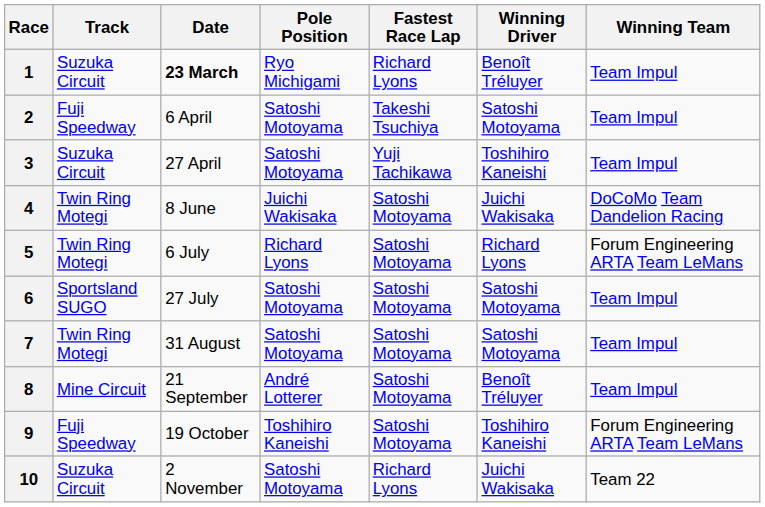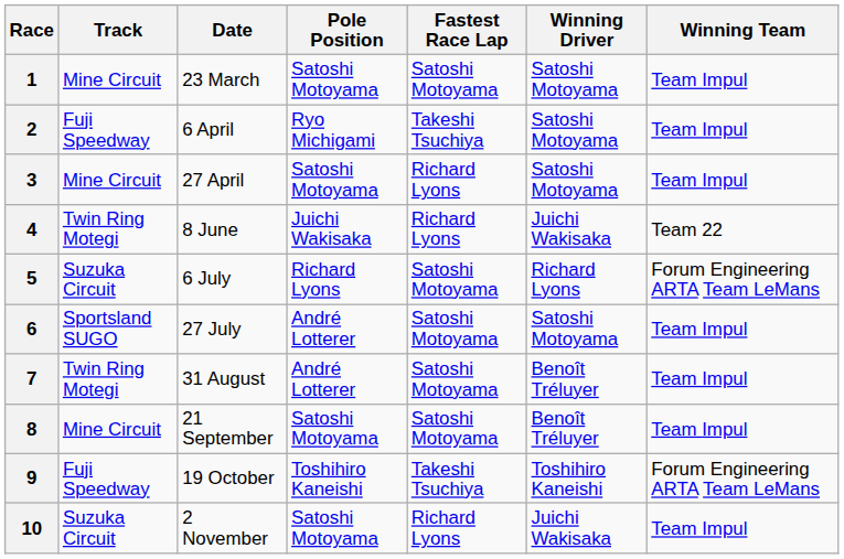1 | Track: Suzuka Circuit -> Mine Circuit
1 | Date: bold -> normal
1 | Pole Position: Ryo Michigami -> Satoshi Motoyama
1 | Fastest Race Lap: Richard Lyons -> Satoshi Motoyama
1 | Winning Driver: Benoît Tréluyer -> Satoshi Motoyama
2 | Pole Position: Satoshi Motoyama -> Ryo Michigami
3 | Track: Suzuka Circuit -> Mine Circuit
3 | Fastest Race Lap: Yuji Tachikawa -> Richard Lyons
3 | Winning Driver: Toshihiro Kaneishi -> Satoshi Motoyama
4 | Fastest Race Lap: Satoshi Motoyama -> Richard Lyons
4 | Winning Team: DoCoMo Team Dandelion Racing -> Team 22
5 | Track: Twin Ring Motegi -> Suzuka Circuit
6 | Pole Position: Satoshi Motoyama -> André Lotterer
7 | Pole Position: Satoshi Motoyama -> André Lotterer
7 | Winning Driver: Satoshi Motoyama -> Benoît Tréluyer
8 | Pole Position: André Lotterer -> Satoshi Motoyama
9 | Fastest Race Lap: Satoshi Motoyama -> Takeshi Tsuchiya
10 | Winning Team: Team 22 -> Team Impul
